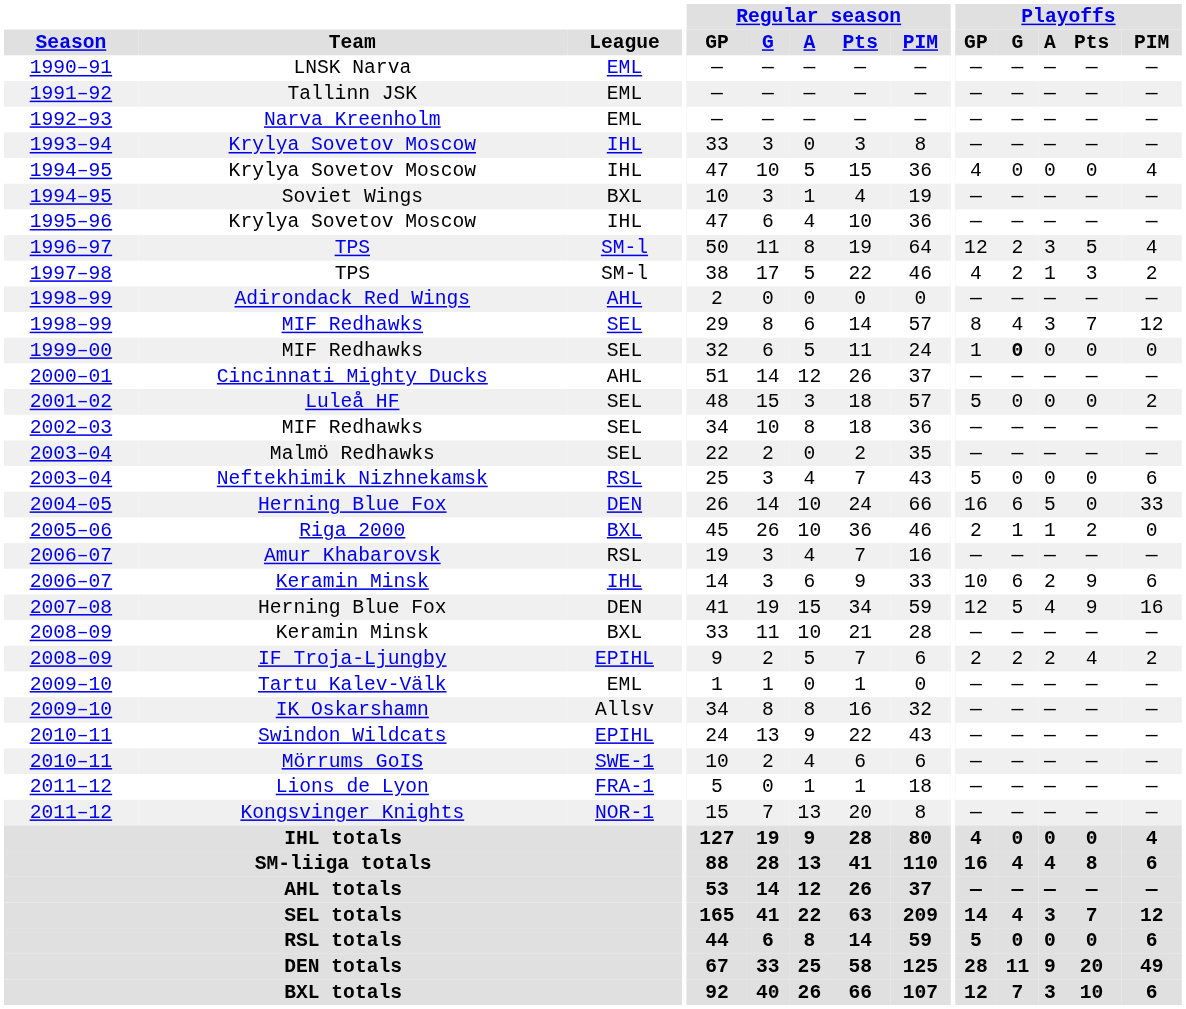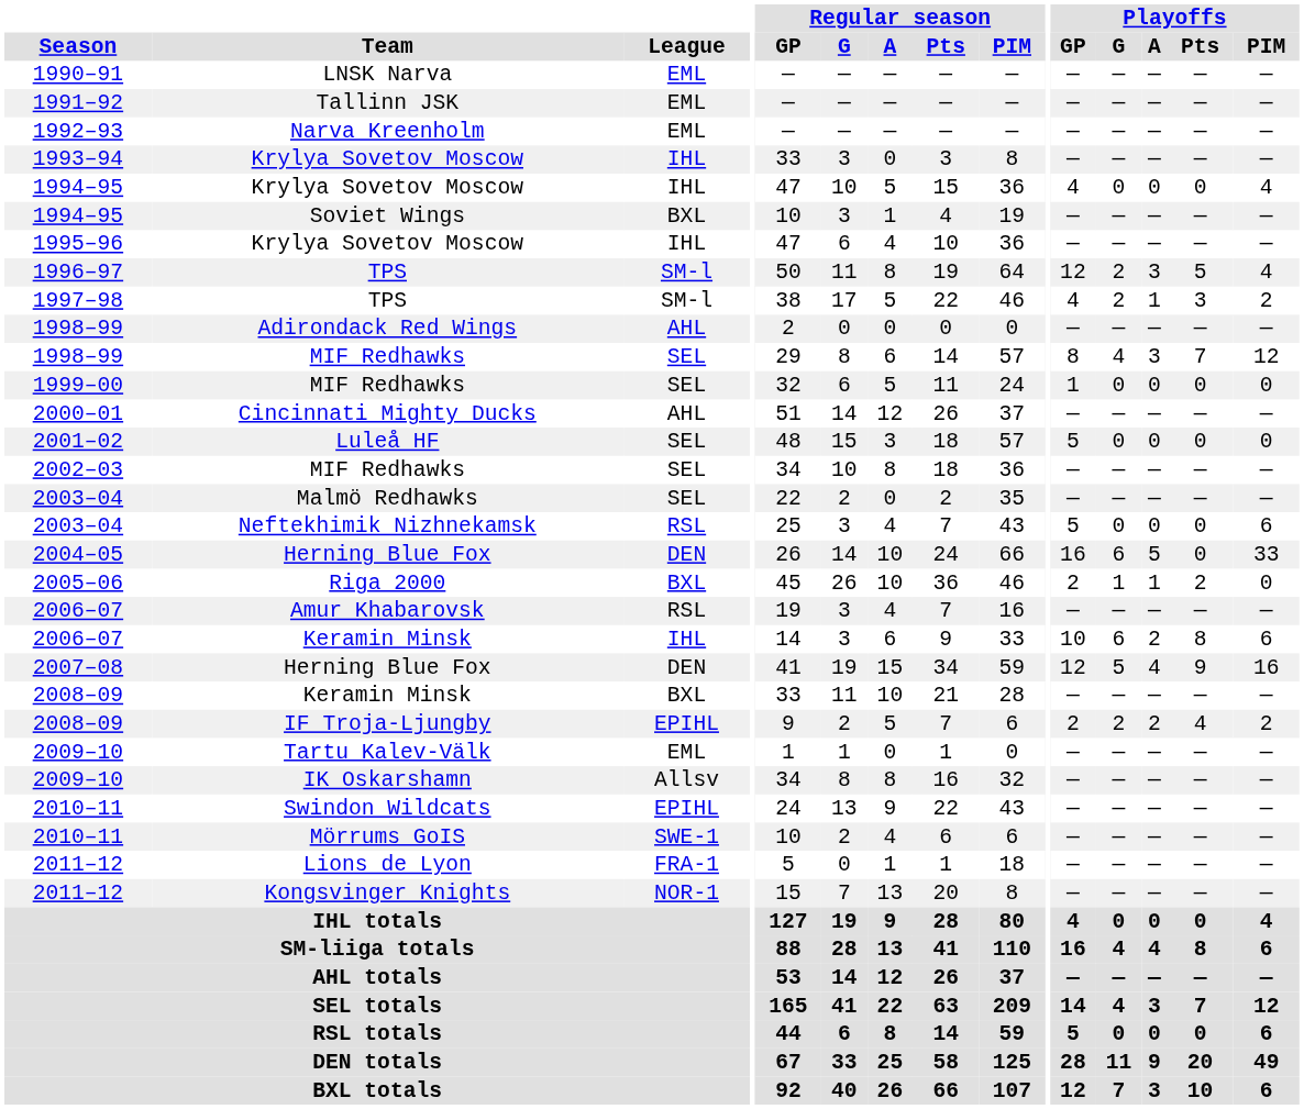1999–00 / MIF Redhawks | Playoffs / G: bold -> normal
Luleå HF | Playoffs / PIM: 2 -> 0
2006–07 / Keramin Minsk | Playoffs / Pts: 9 -> 8
